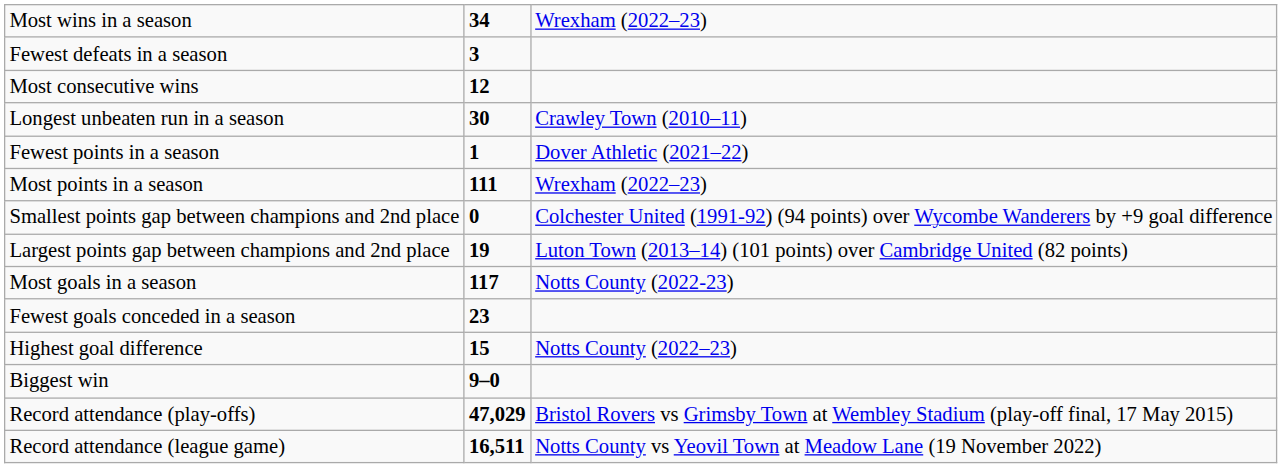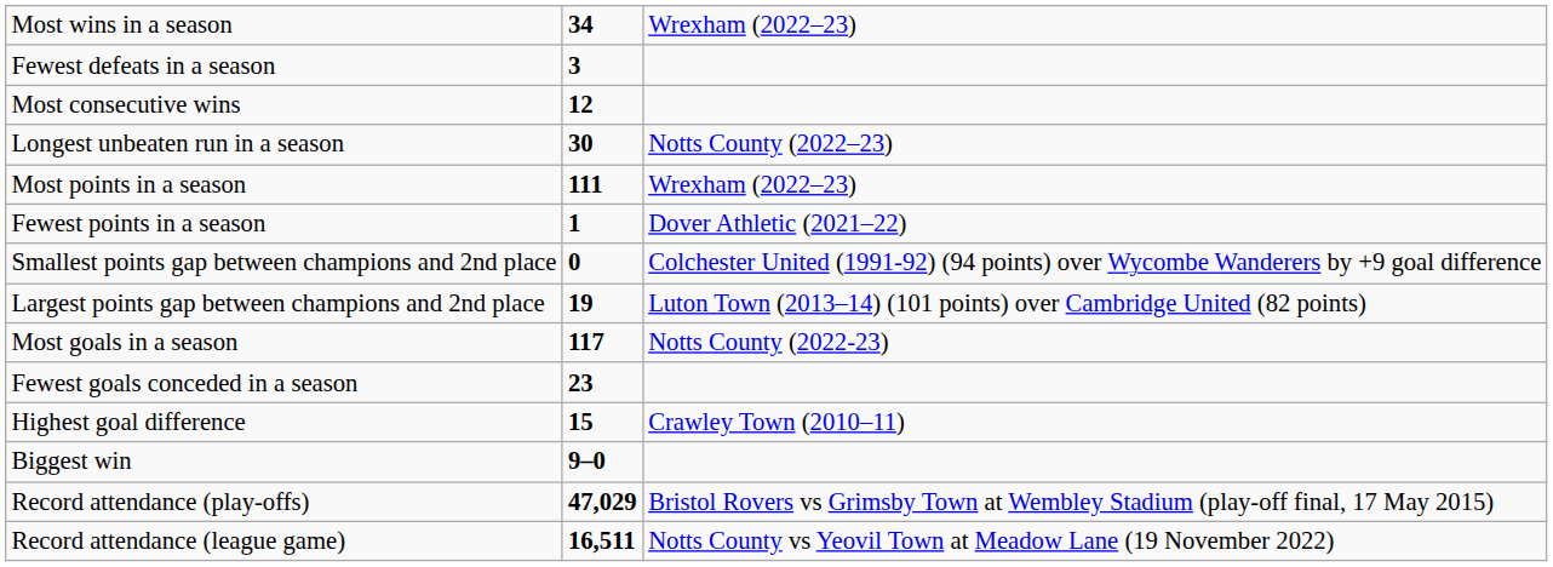Longest unbeaten run in a season | column 3: Crawley Town (2010–11) -> Notts County (2022–23)
rows swapped: Most points in a season <-> Fewest points in a season
Highest goal difference | column 3: Notts County (2022–23) -> Crawley Town (2010–11)
